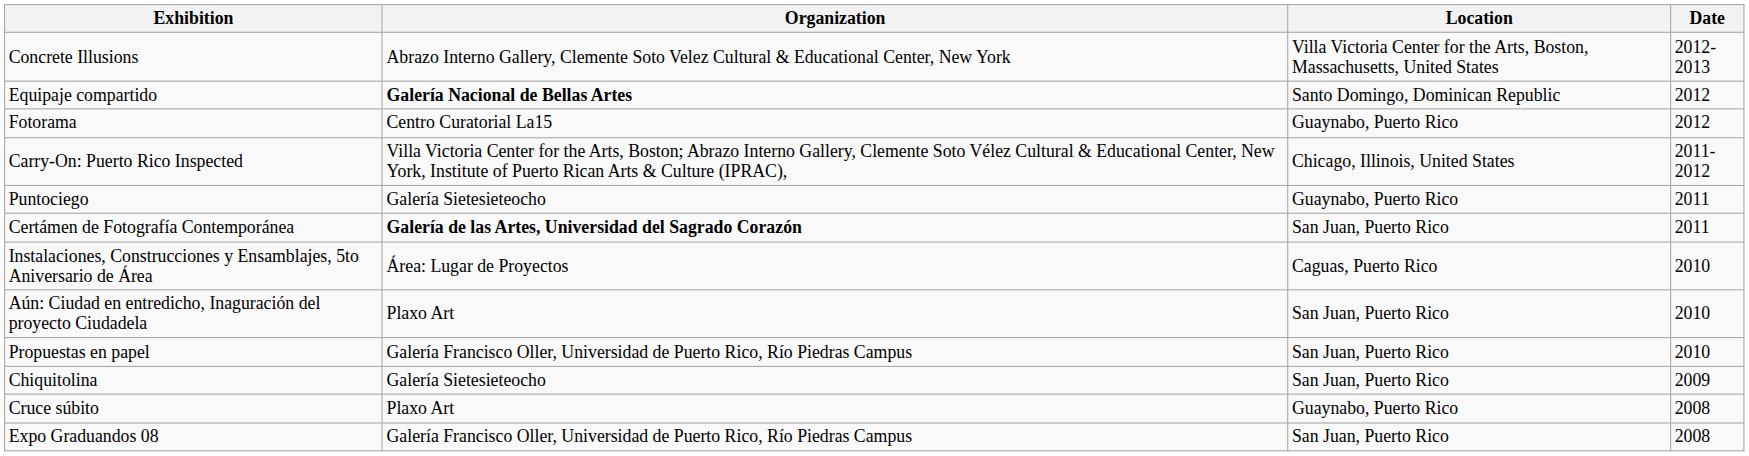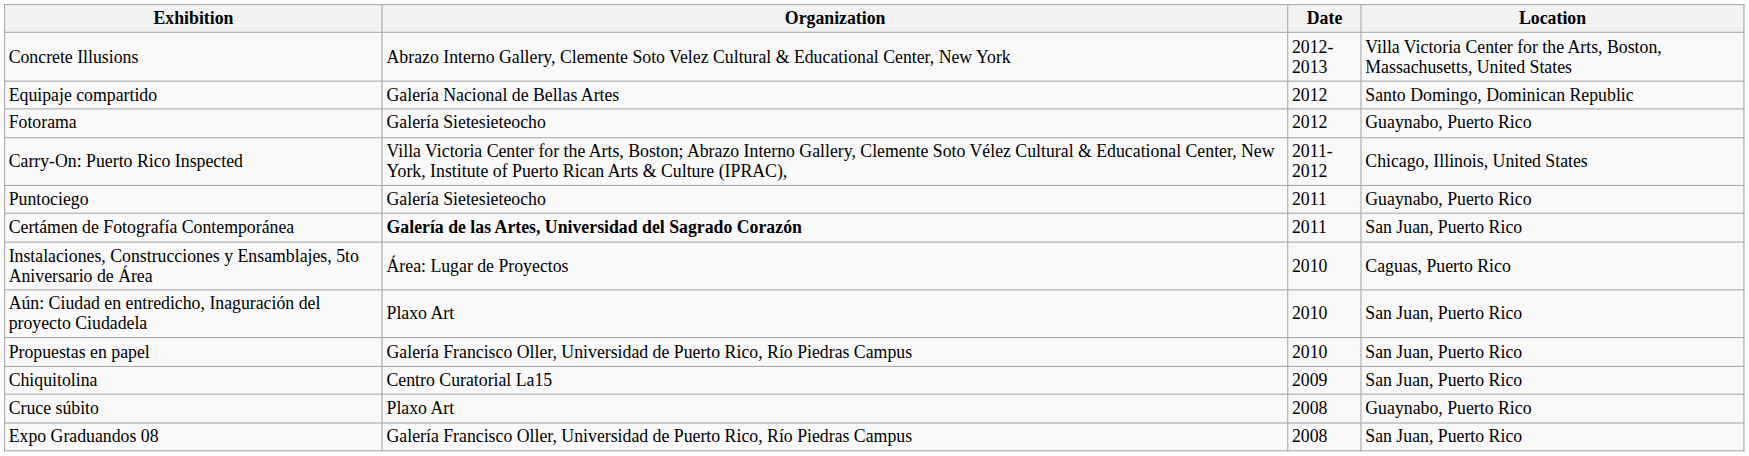columns swapped: Location <-> Date
Equipaje compartido | Organization: bold -> normal
Fotorama | Organization: Centro Curatorial La15 -> Galería Sietesieteocho
Chiquitolina | Organization: Galería Sietesieteocho -> Centro Curatorial La15
